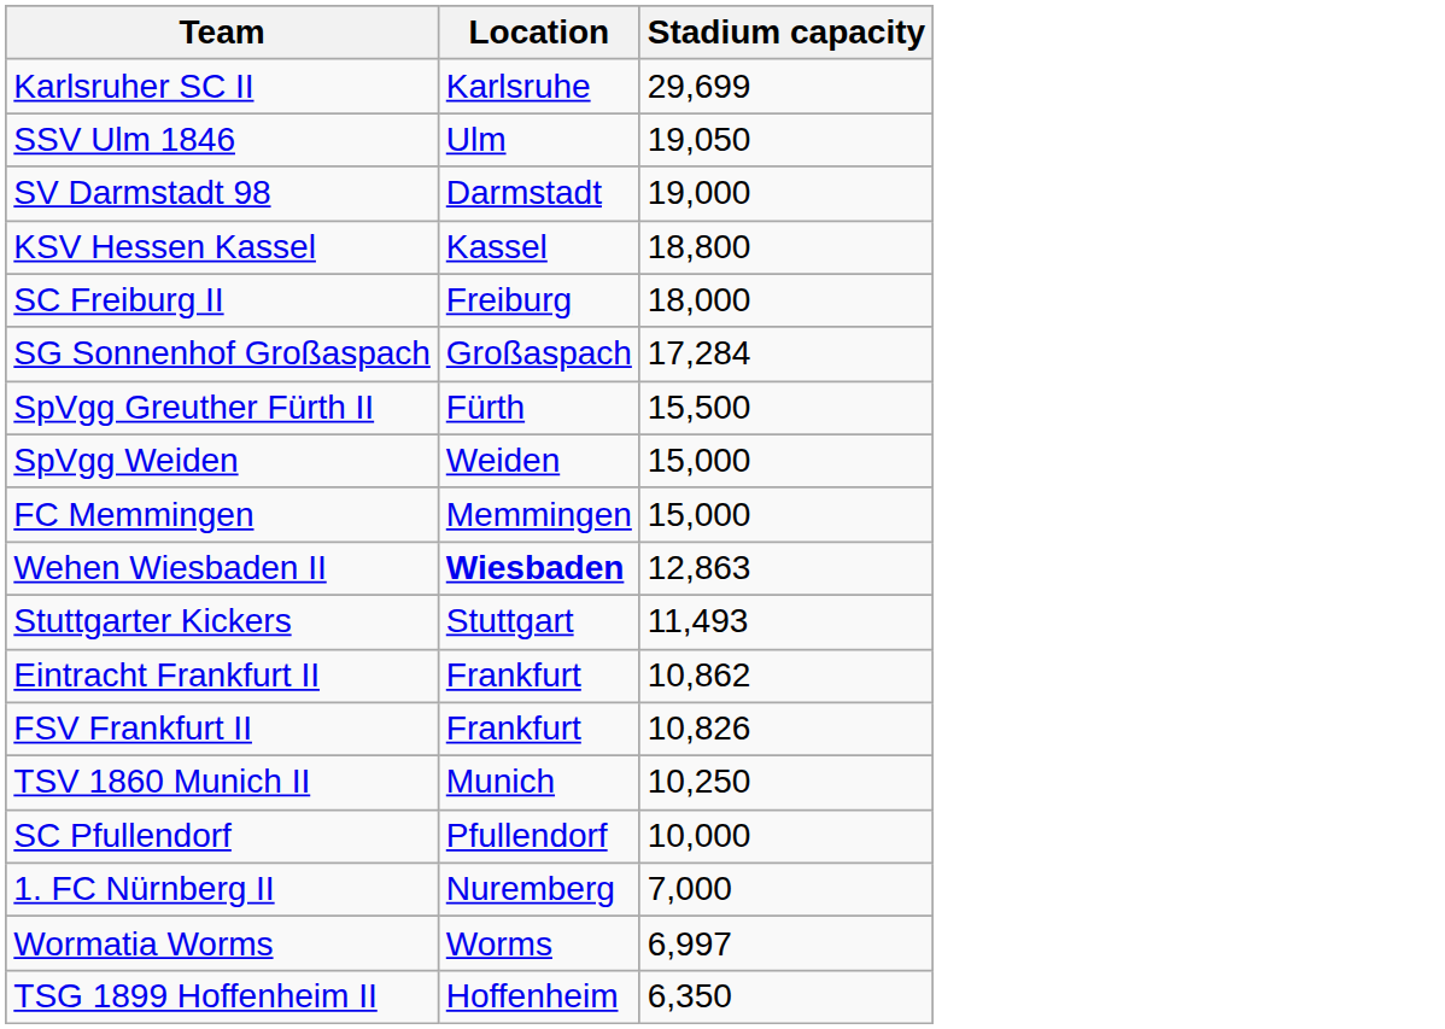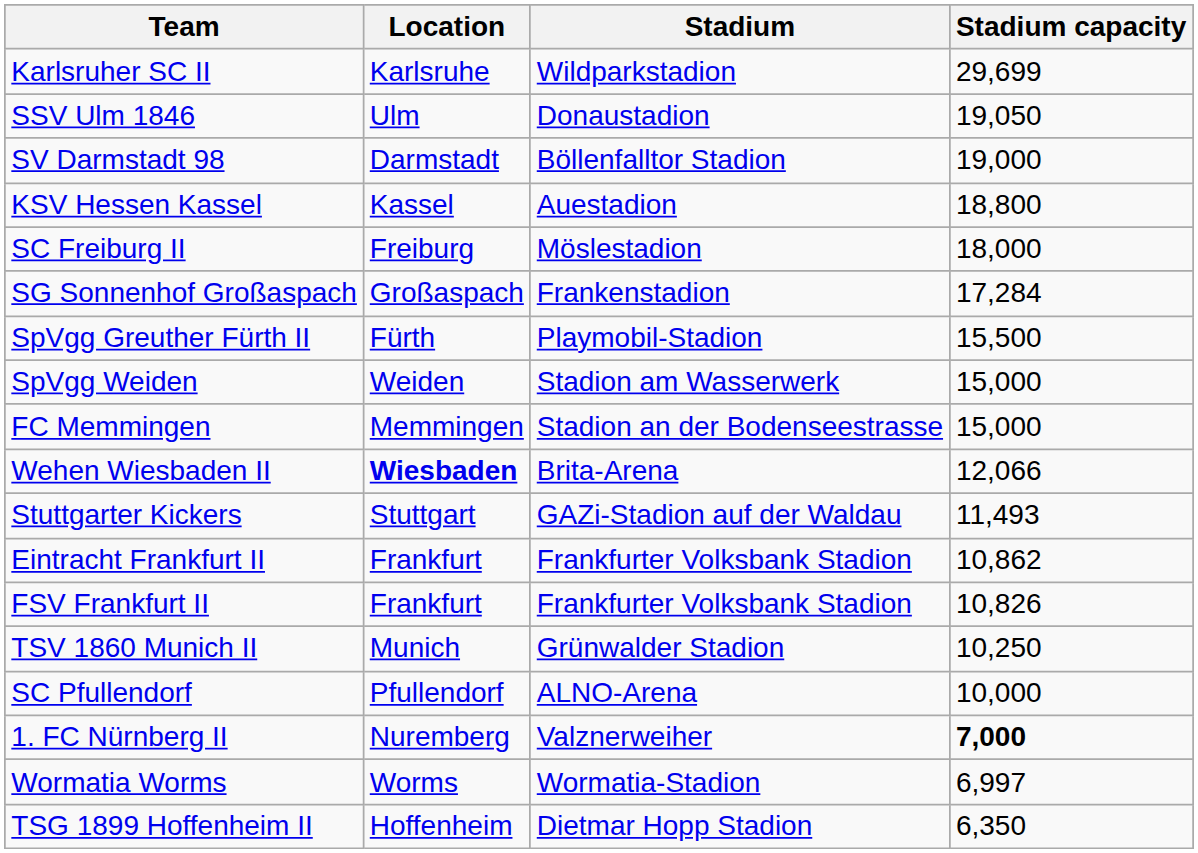+ column: Stadium | Wildparkstadion | Donaustadion | Böllenfalltor Stadion | Auestadion | Möslestadion | Frankenstadion | Playmobil-Stadion | Stadion am Wasserwerk | Stadion an der Bodenseestrasse | Brita-Arena | GAZi-Stadion auf der Waldau | Frankfurter Volksbank Stadion | Frankfurter Volksbank Stadion | Grünwalder Stadion | ALNO-Arena | Valznerweiher | Wormatia-Stadion | Dietmar Hopp Stadion
Wehen Wiesbaden II | Stadium capacity: 12,863 -> 12,066
1. FC Nürnberg II | Stadium capacity: normal -> bold
